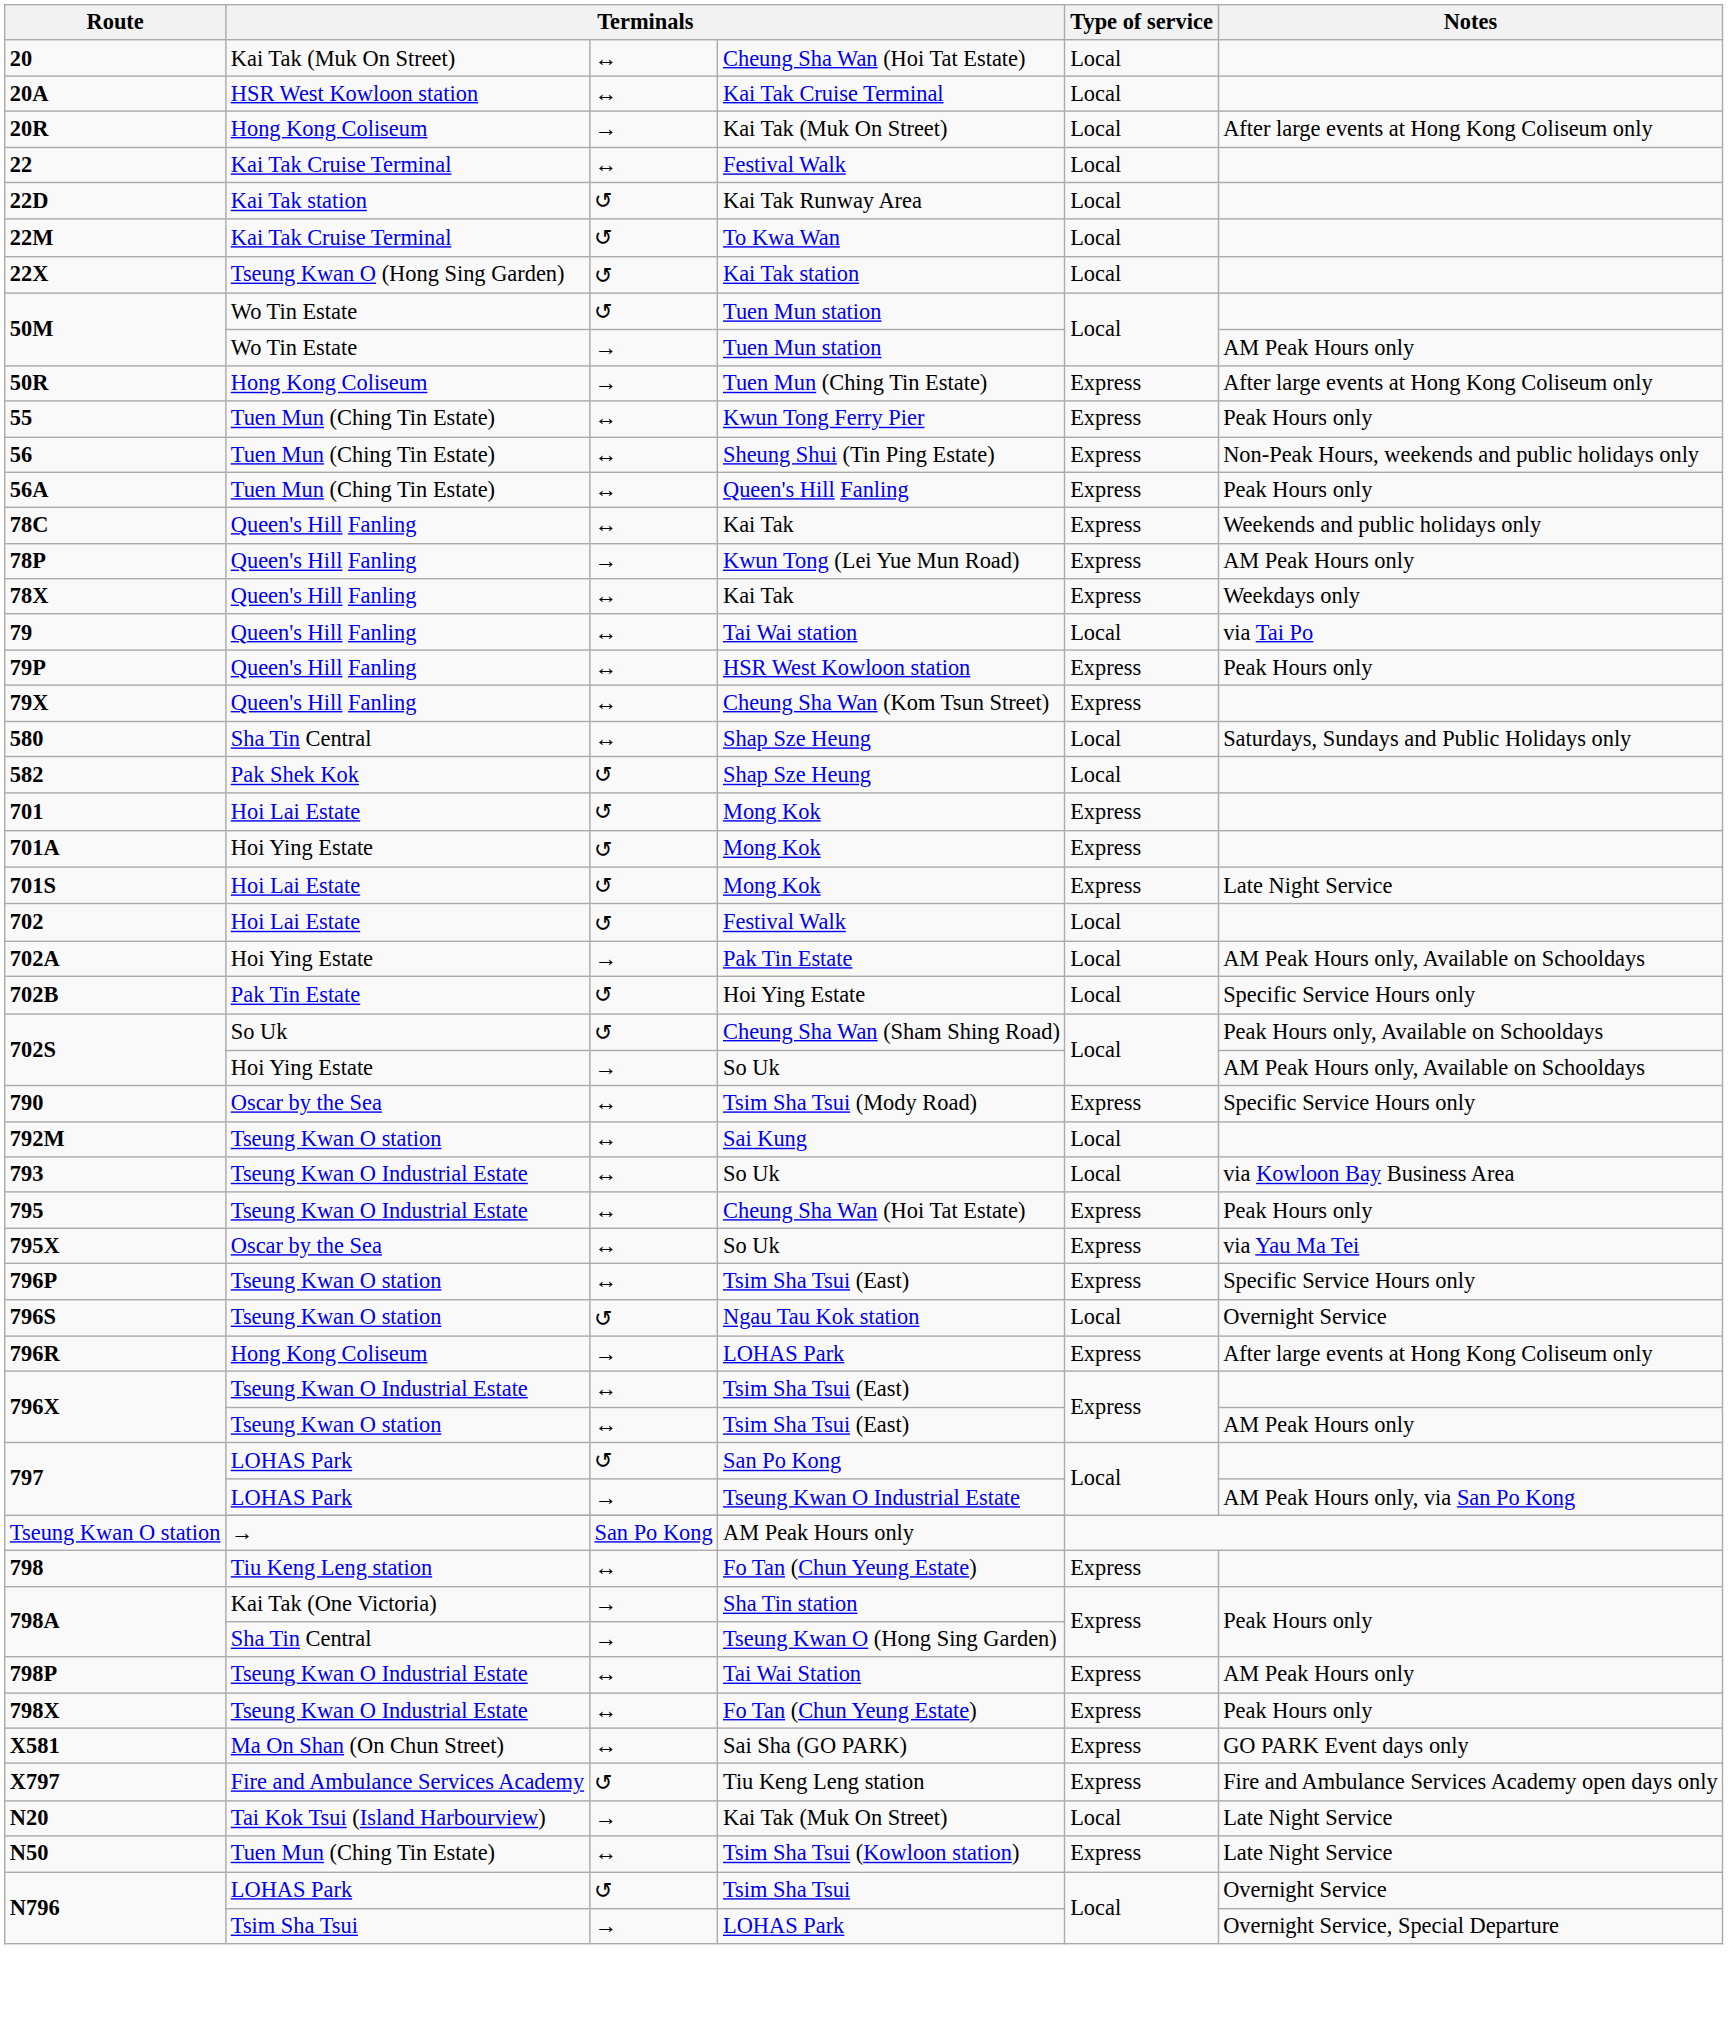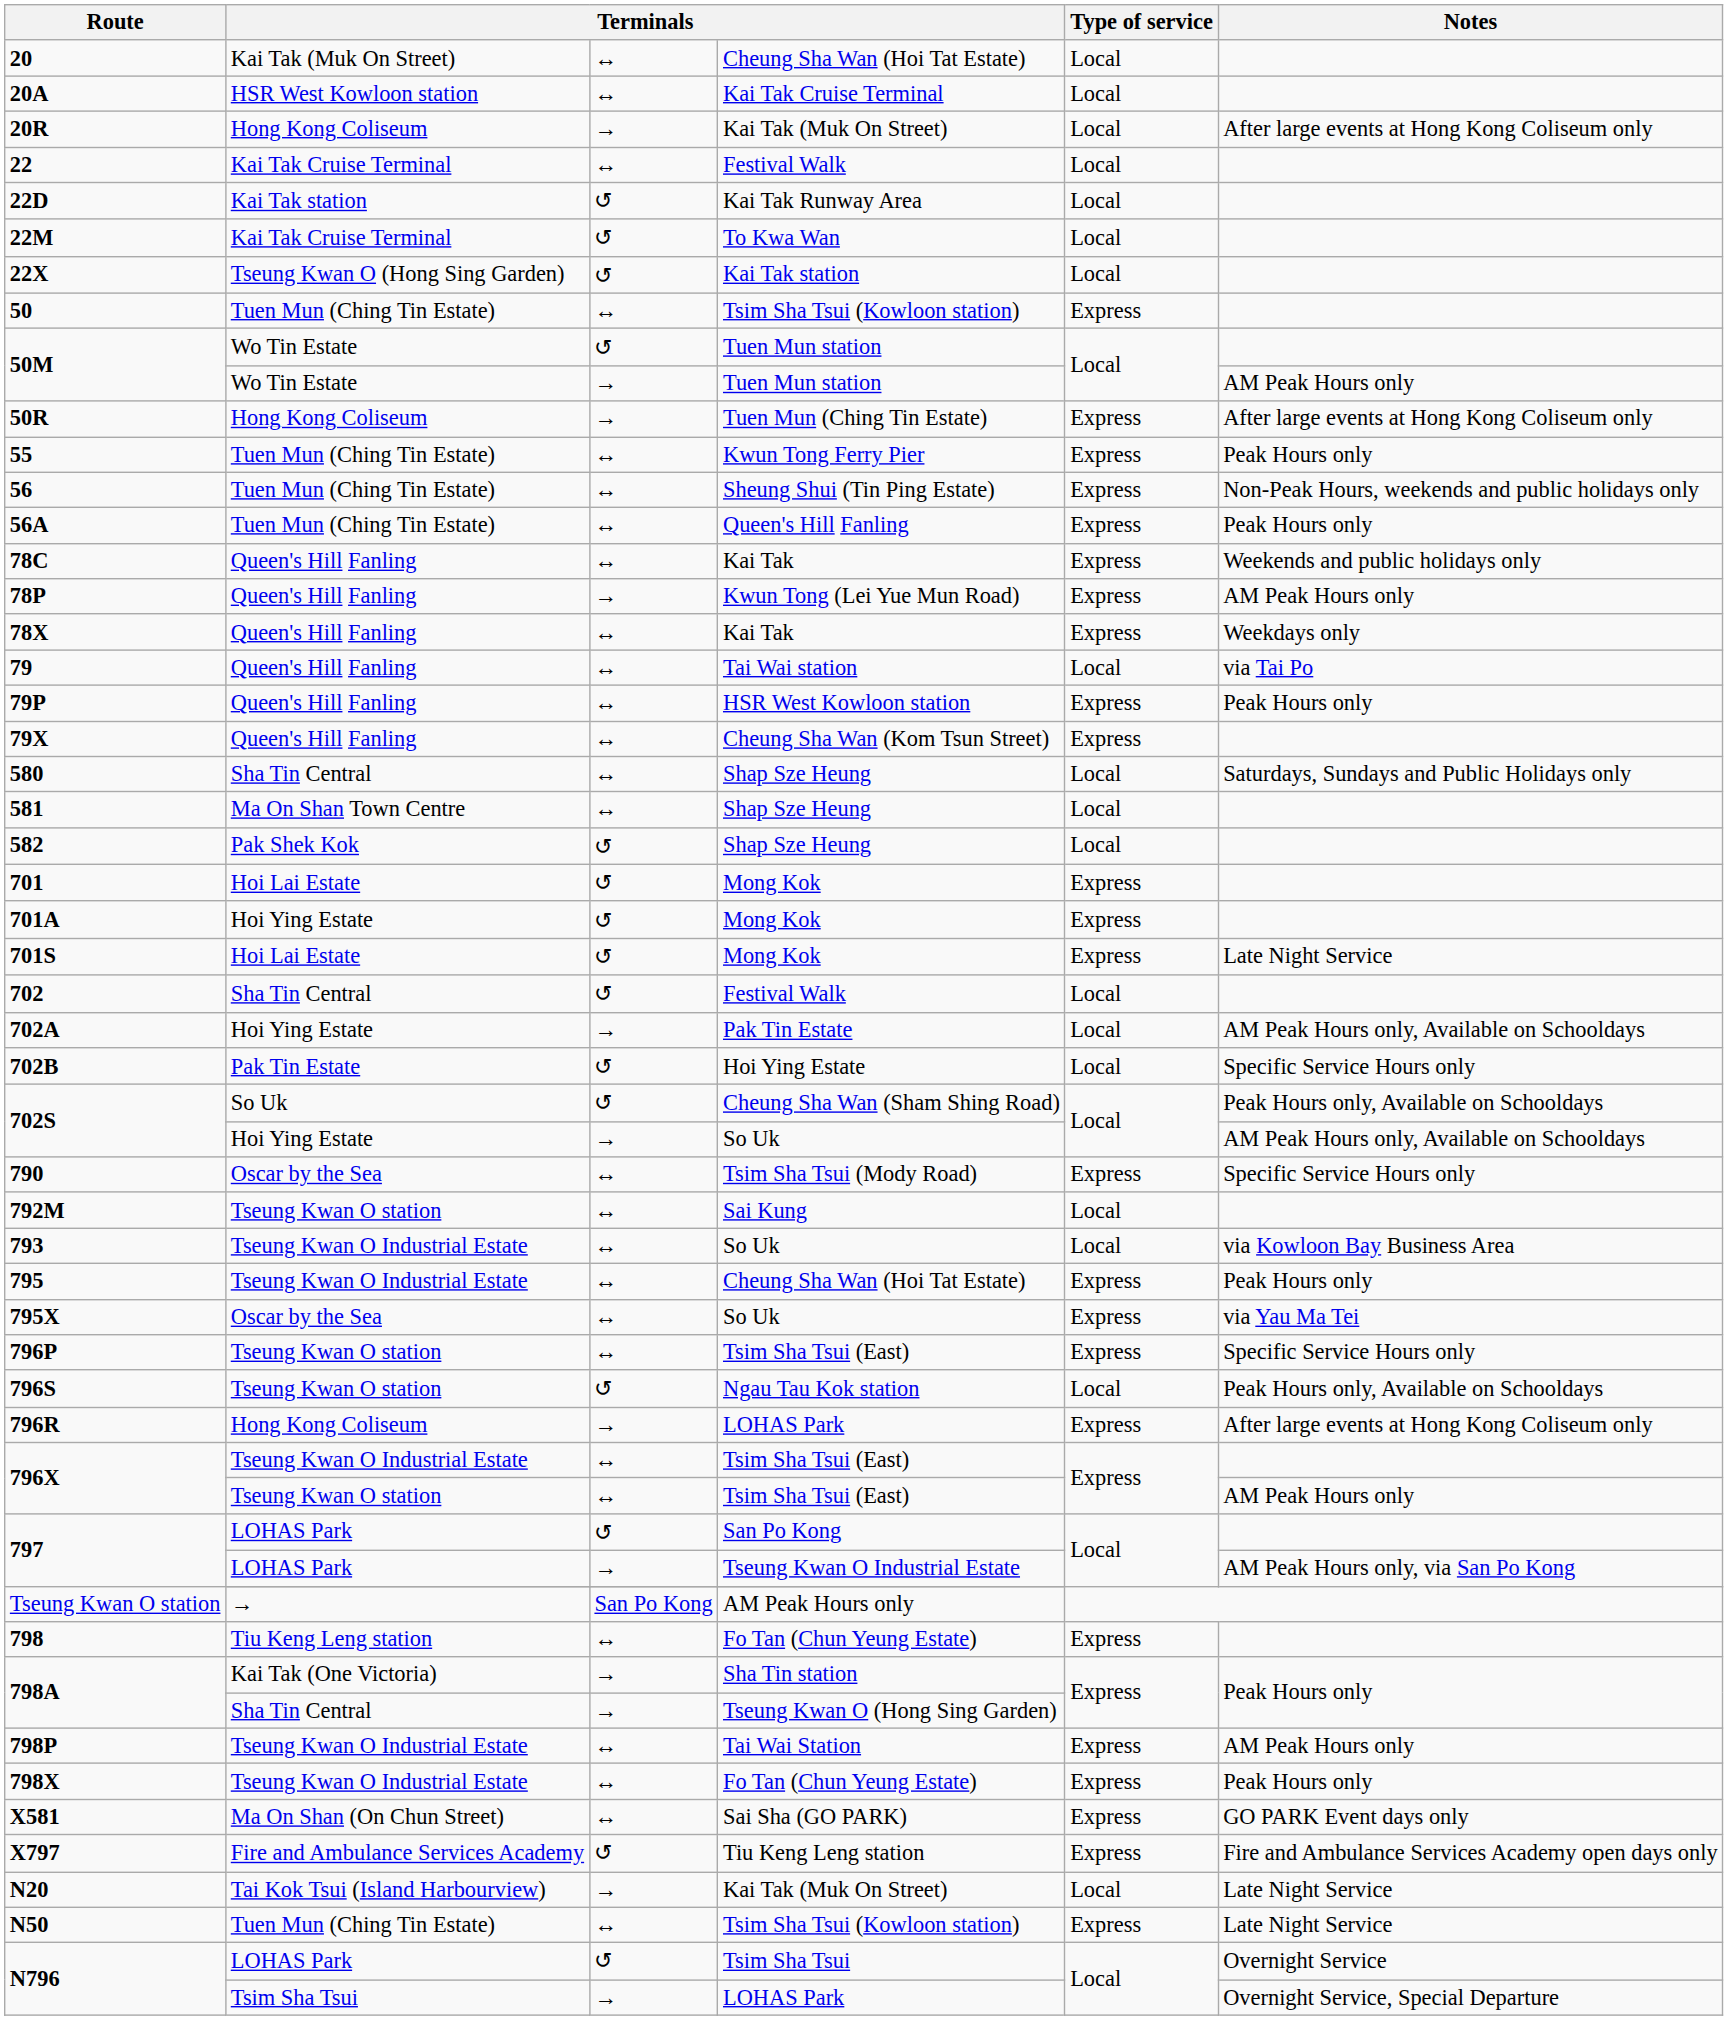+ row: 50 | Tuen Mun (Ching Tin Estate) | ↔ | Tsim Sha Tsui (Kowloon station) | Express
+ row: 581 | Ma On Shan Town Centre | ↔ | Shap Sze Heung | Local
702 | column 2: Hoi Lai Estate -> Sha Tin Central
796S | Notes: Overnight Service -> Peak Hours only, Available on Schooldays
